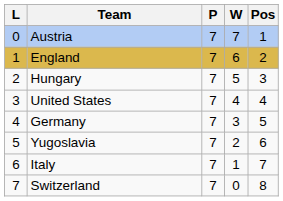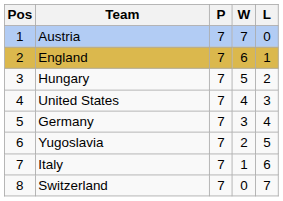columns swapped: Pos <-> L
